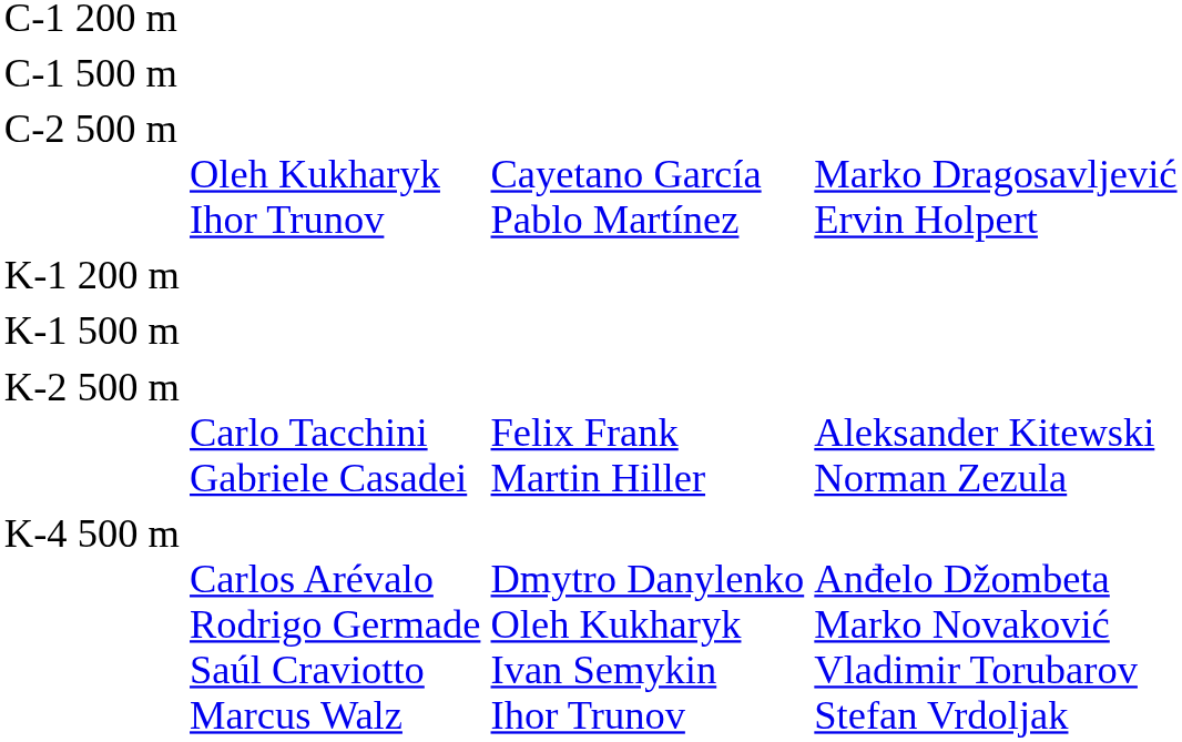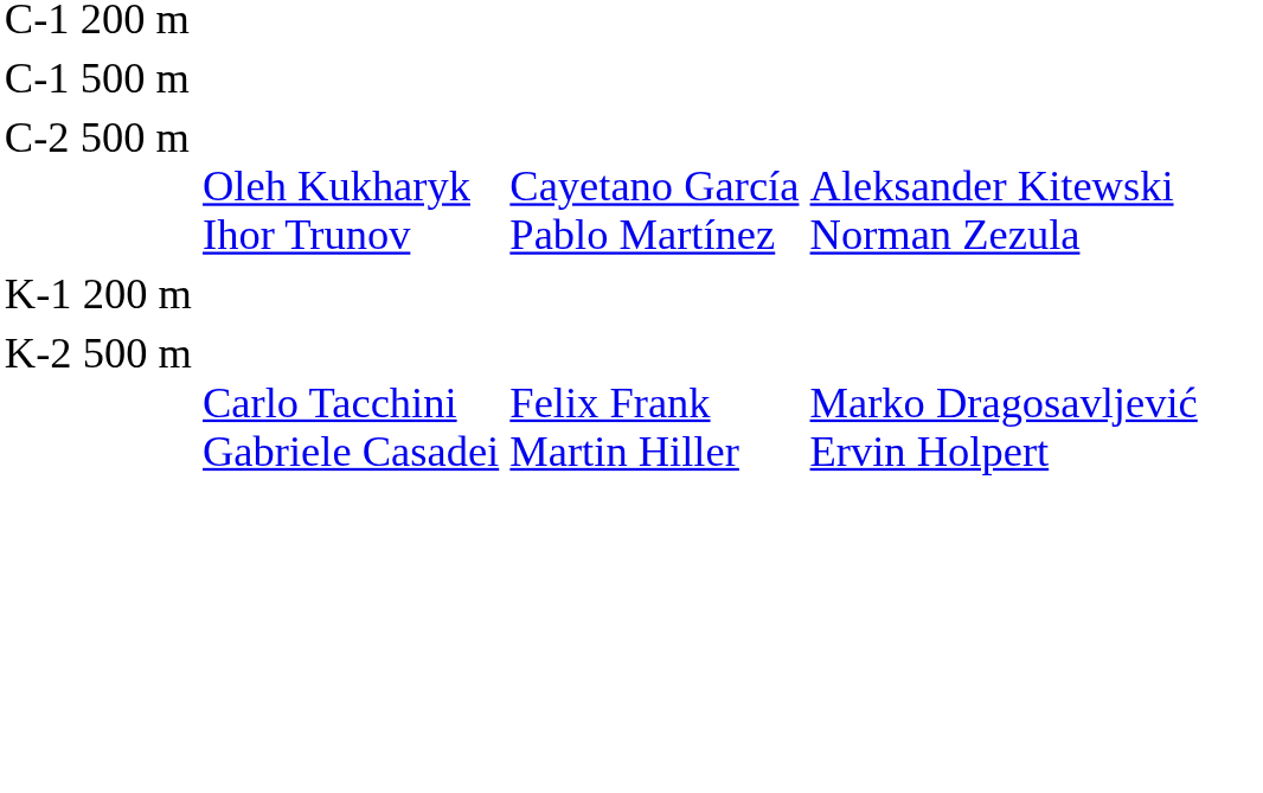C-2 500 m | column 4: Marko Dragosavljević Ervin Holpert -> Aleksander Kitewski Norman Zezula
- row: K-1 500 m
K-2 500 m | column 4: Aleksander Kitewski Norman Zezula -> Marko Dragosavljević Ervin Holpert
- row: K-4 500 m | Carlos Arévalo Rodrigo Germade Saúl Craviotto Marcus Walz | Dmytro Danylenko Oleh Kukharyk Ivan Semykin Ihor Trunov | Anđelo Džombeta Marko Novaković Vladimir Torubarov Stefan Vrdoljak
